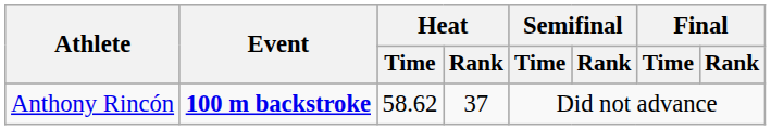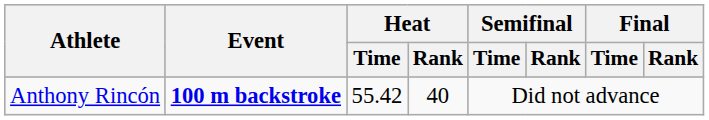Anthony Rincón | Heat / Time: 58.62 -> 55.42
Anthony Rincón | Heat / Rank: 37 -> 40
